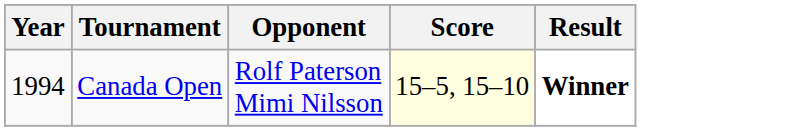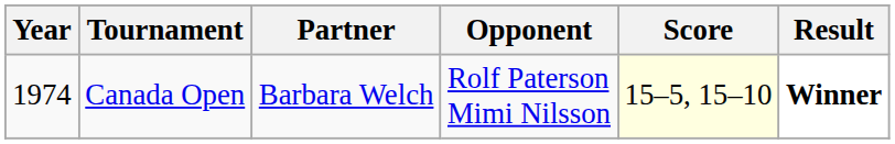+ column: Partner | Barbara Welch
Canada Open | Year: 1994 -> 1974
